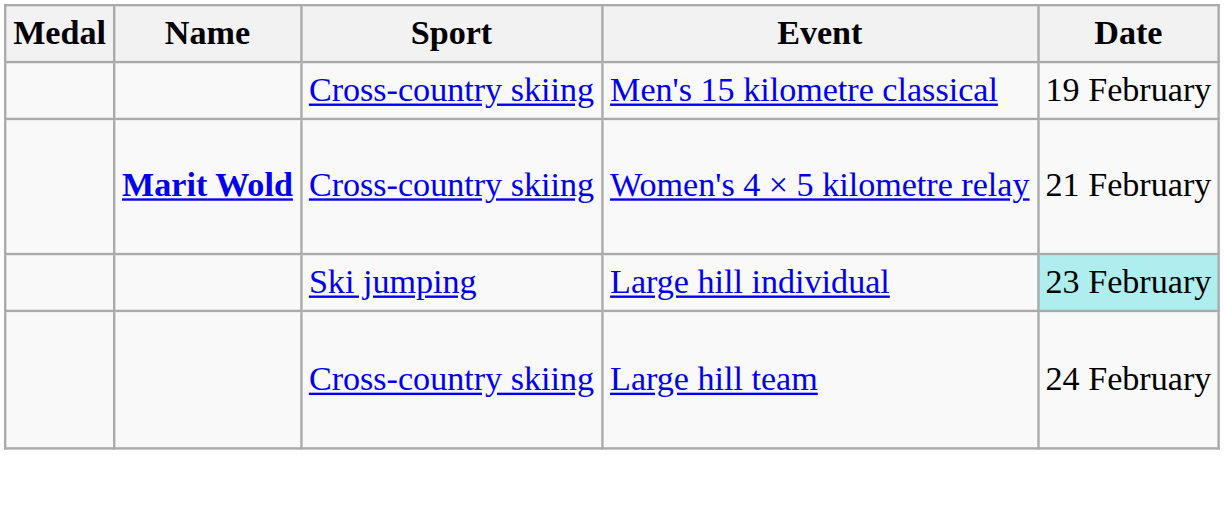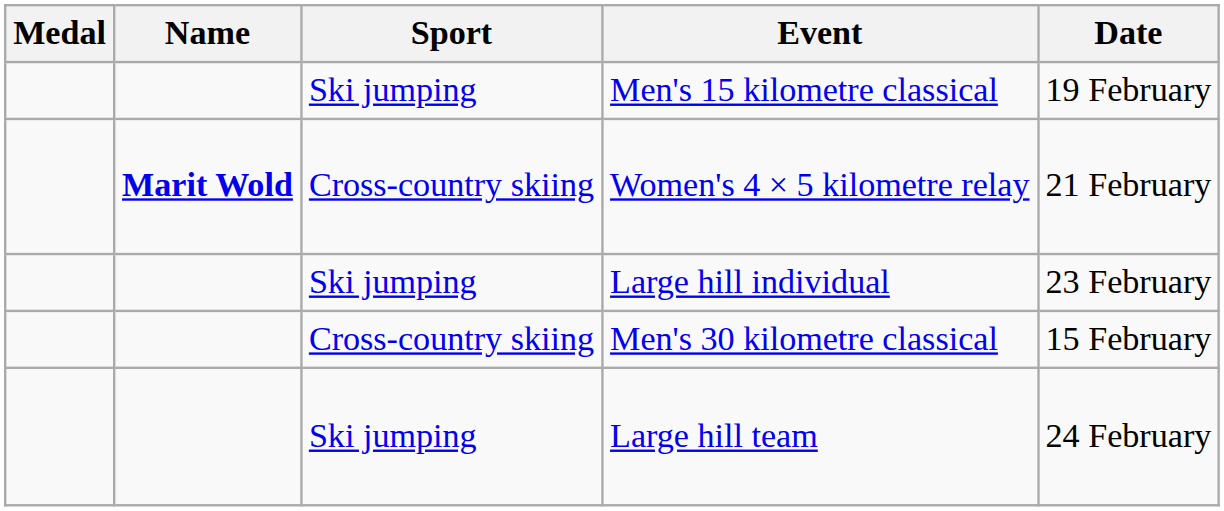Men's 15 kilometre classical | Sport: Cross-country skiing -> Ski jumping
Large hill individual | Date: paleturquoise background -> no background
+ row: Cross-country skiing | Men's 30 kilometre classical | 15 February
Large hill team | Sport: Cross-country skiing -> Ski jumping
